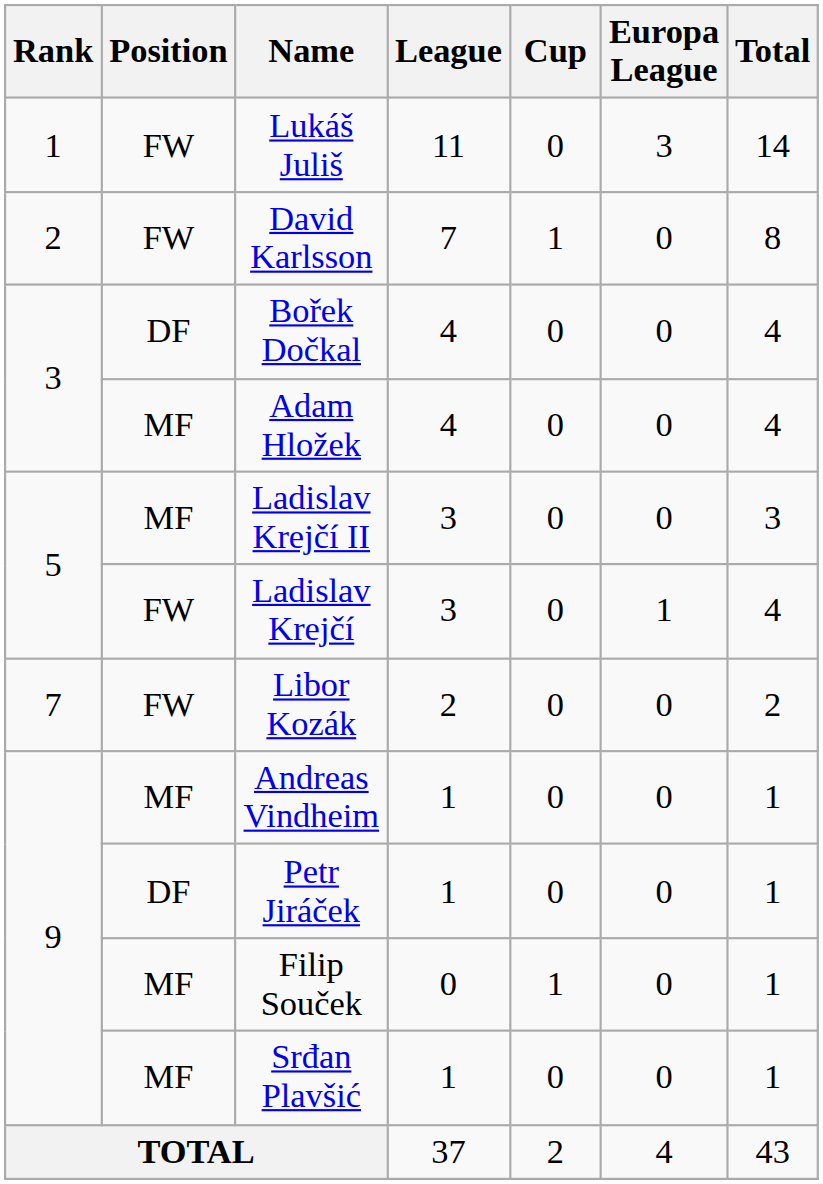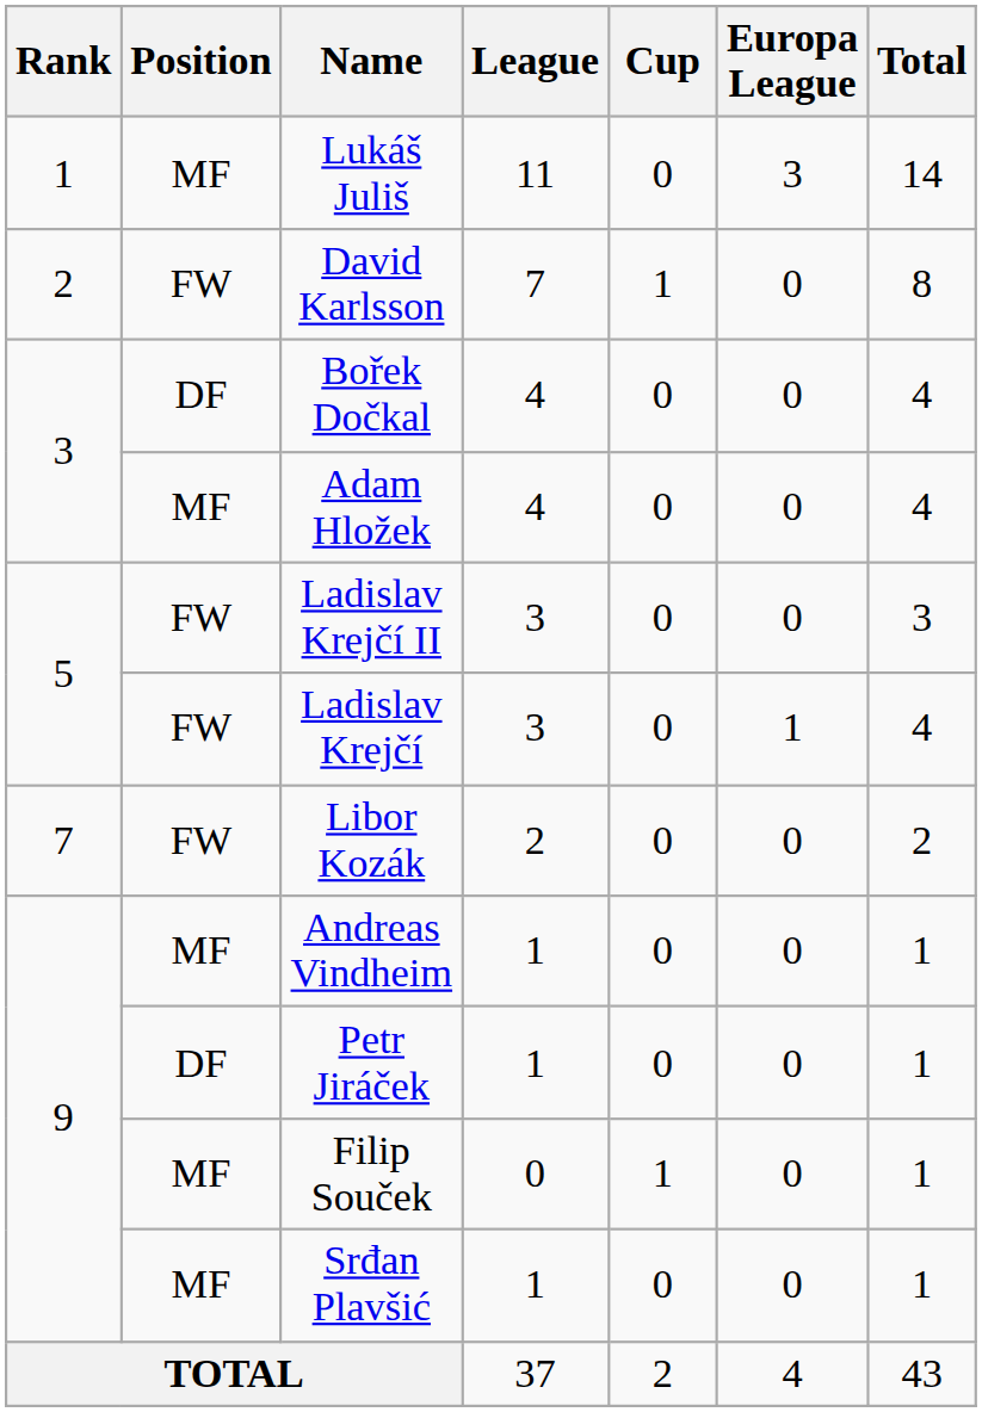Lukáš Juliš | Position: FW -> MF
Ladislav Krejčí II | Position: MF -> FW
